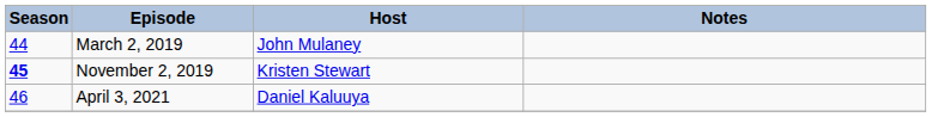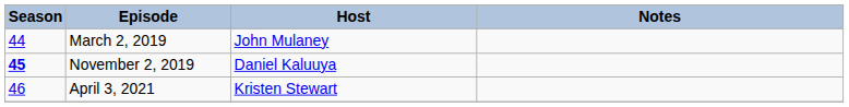November 2, 2019 | Host: Kristen Stewart -> Daniel Kaluuya
April 3, 2021 | Host: Daniel Kaluuya -> Kristen Stewart
